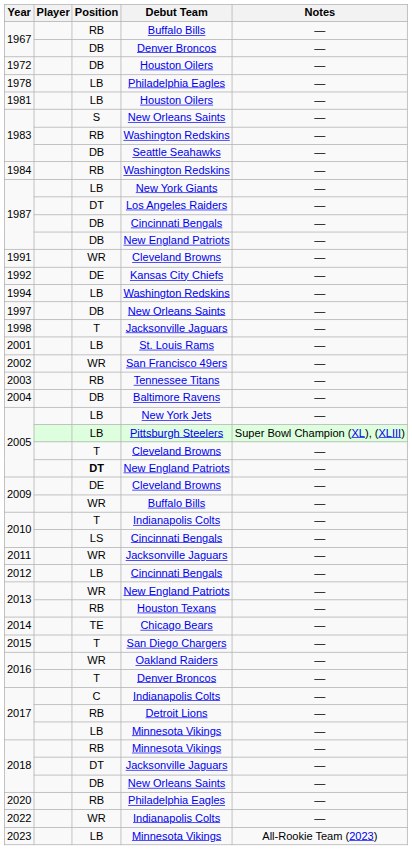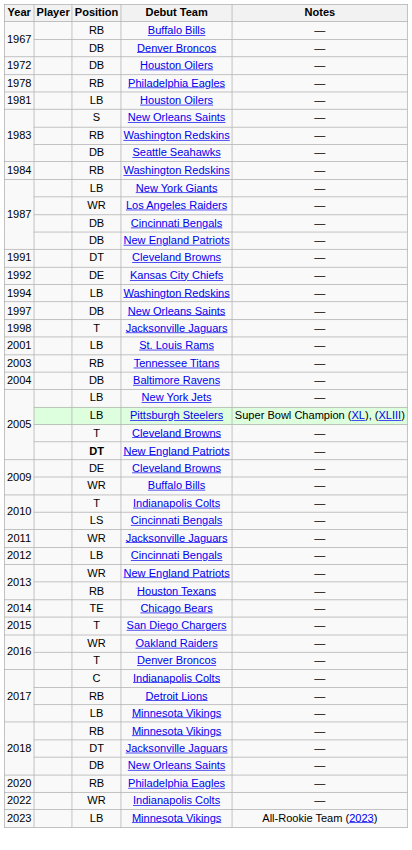1978 | Position: LB -> RB
1987 / Los Angeles Raiders | Position: DT -> WR
1991 | Position: WR -> DT
- row: 2002 | WR | San Francisco 49ers | —
